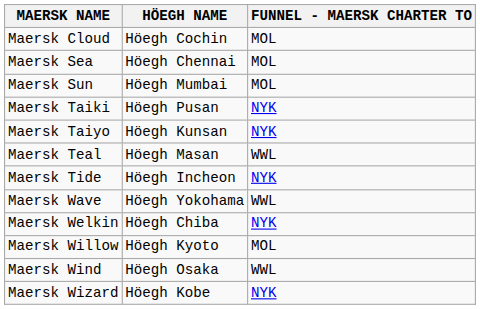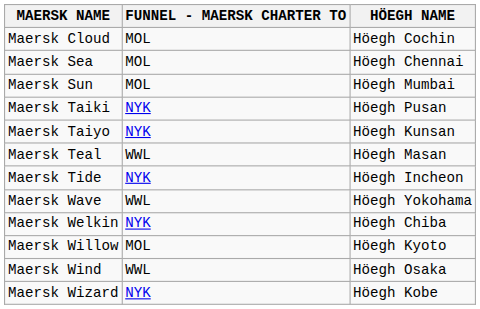columns swapped: HÖEGH NAME <-> FUNNEL - MAERSK CHARTER TO
